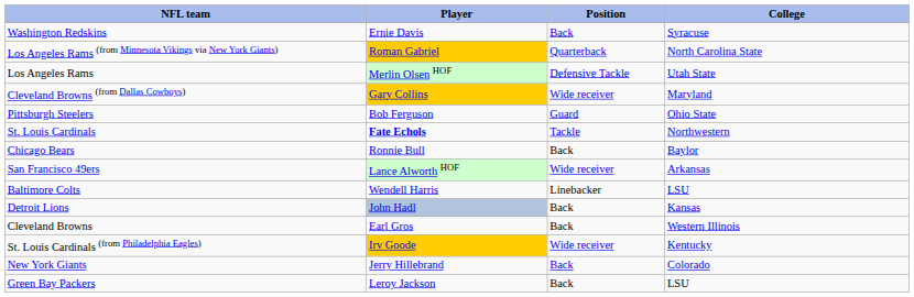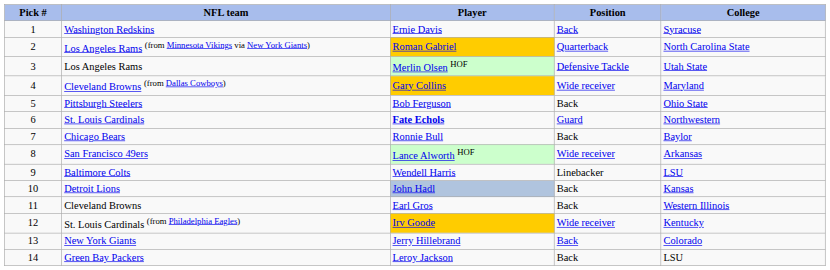+ column: Pick # | 1 | 2 | 3 | 4 | 5 | 6 | 7 | 8 | 9 | 10 | 11 | 12 | 13 | 14
Pittsburgh Steelers | Position: Guard -> Back
St. Louis Cardinals | Position: Tackle -> Guard
